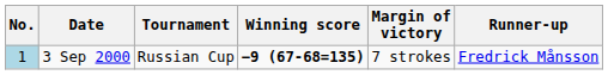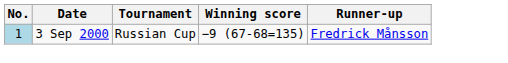- column: Margin of victory | 7 strokes
3 Sep 2000 | Winning score: bold -> normal
